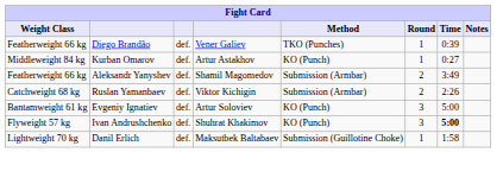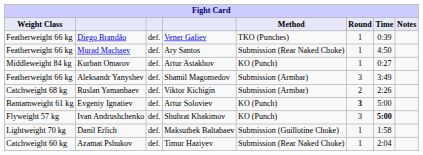+ row: Featherweight 66 kg | Murad Machaev | def. | Ary Santos | Submission (Rear Naked Choke) | 1 | 4:50
Aleksandr Yanyshev | Round: 2 -> 3
Evgeniy Ignatiev | Round: normal -> bold
+ row: Catchweight 60 kg | Azamat Pshukov | def. | Timur Haziyev | Submission (Rear Naked Choke) | 1 | 2:04
